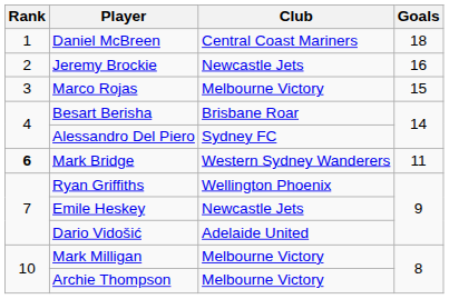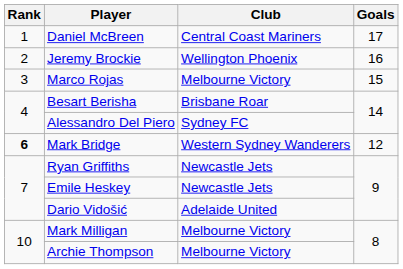Daniel McBreen | Goals: 18 -> 17
Jeremy Brockie | Club: Newcastle Jets -> Wellington Phoenix
Mark Bridge | Goals: 11 -> 12
Ryan Griffiths | Club: Wellington Phoenix -> Newcastle Jets
